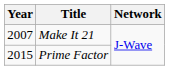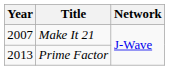Prime Factor | Year: 2015 -> 2013
